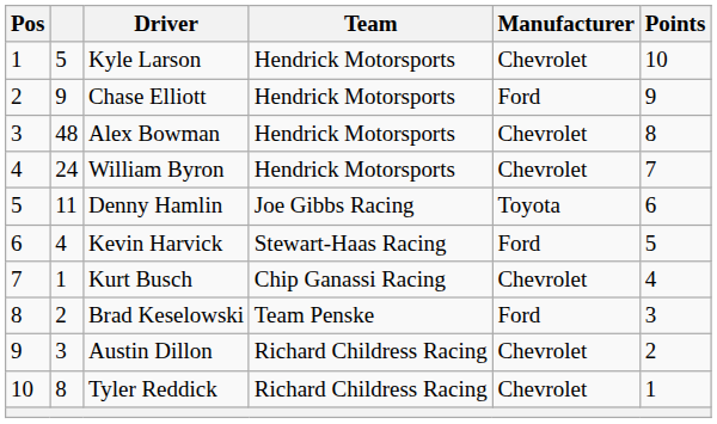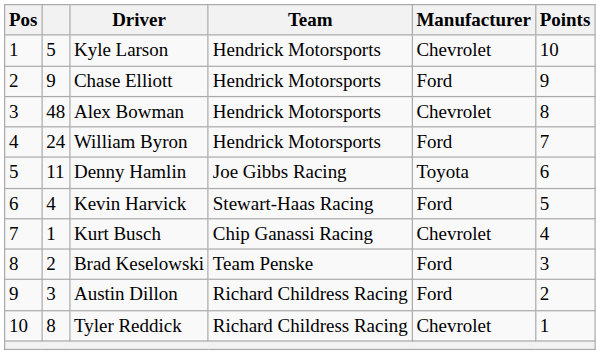William Byron | Manufacturer: Chevrolet -> Ford
Austin Dillon | Manufacturer: Chevrolet -> Ford
